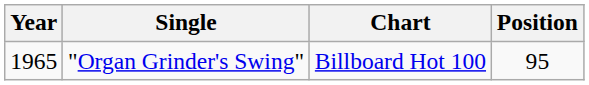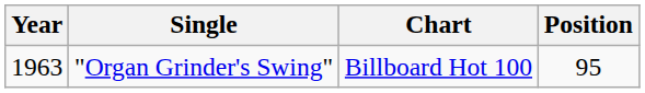"Organ Grinder's Swing" | Year: 1965 -> 1963
